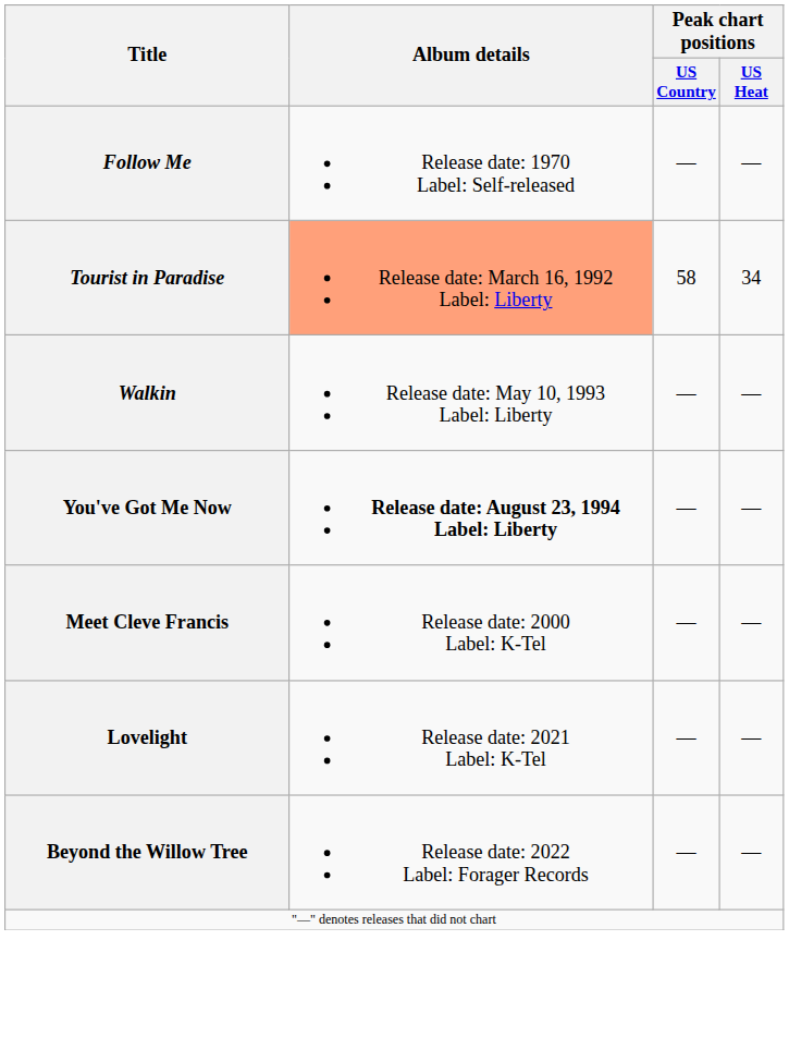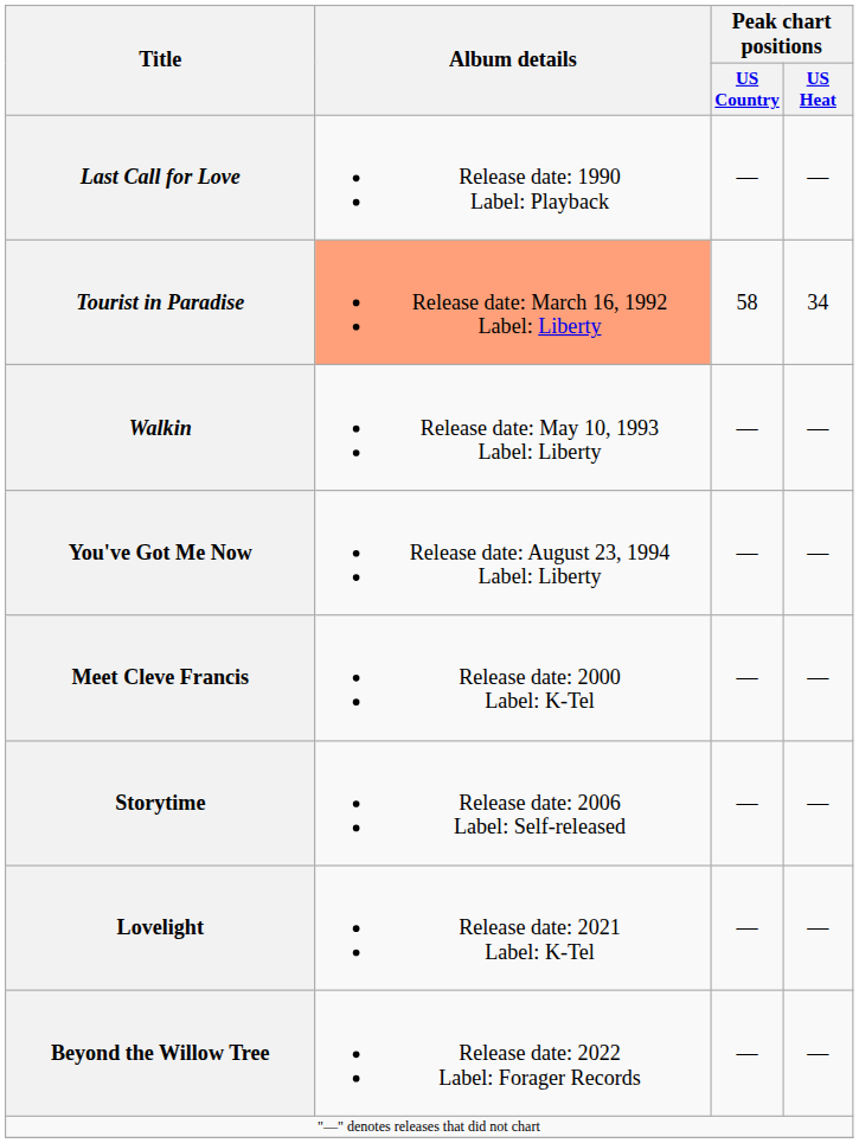- row: Follow Me | Release date: 1970 Label: Self-released | — | —
+ row: Last Call for Love | Release date: 1990 Label: Playback | — | —
You've Got Me Now | Album details: bold -> normal
+ row: Storytime | Release date: 2006 Label: Self-released | — | —
